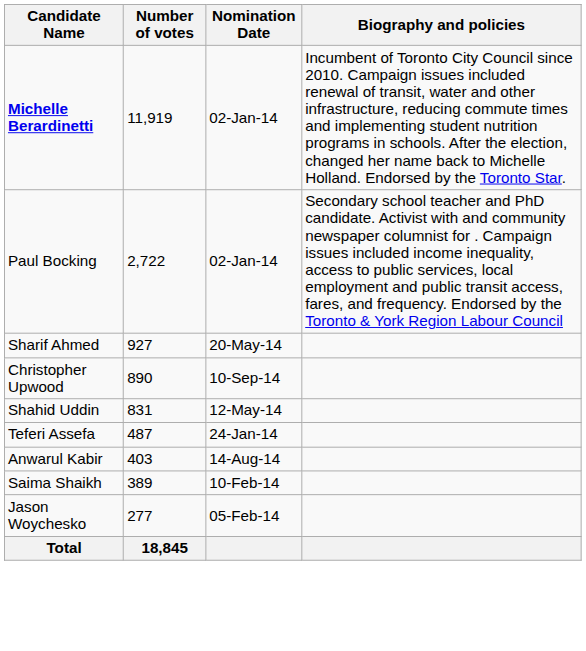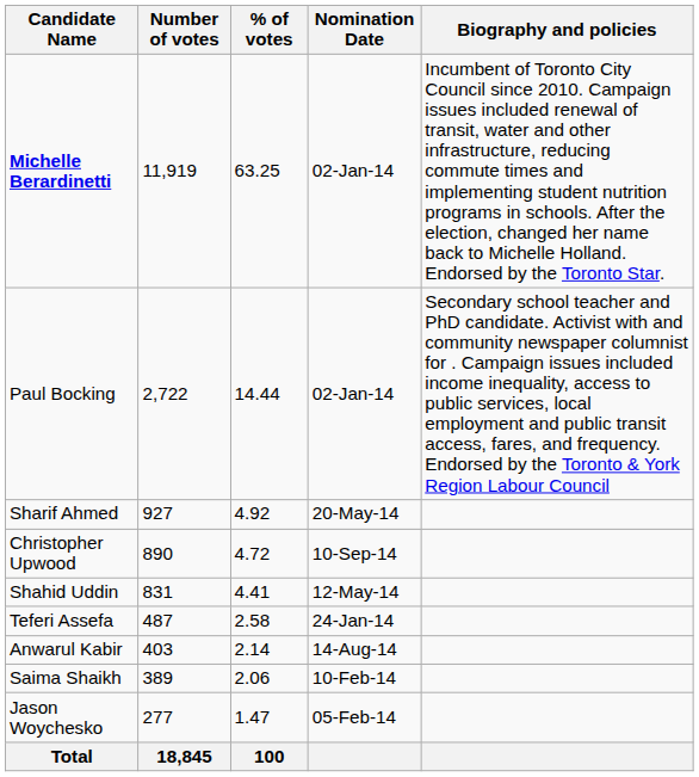+ column: % of votes | 63.25 | 14.44 | 4.92 | 4.72 | 4.41 | 2.58 | 2.14 | 2.06 | 1.47 | 100
